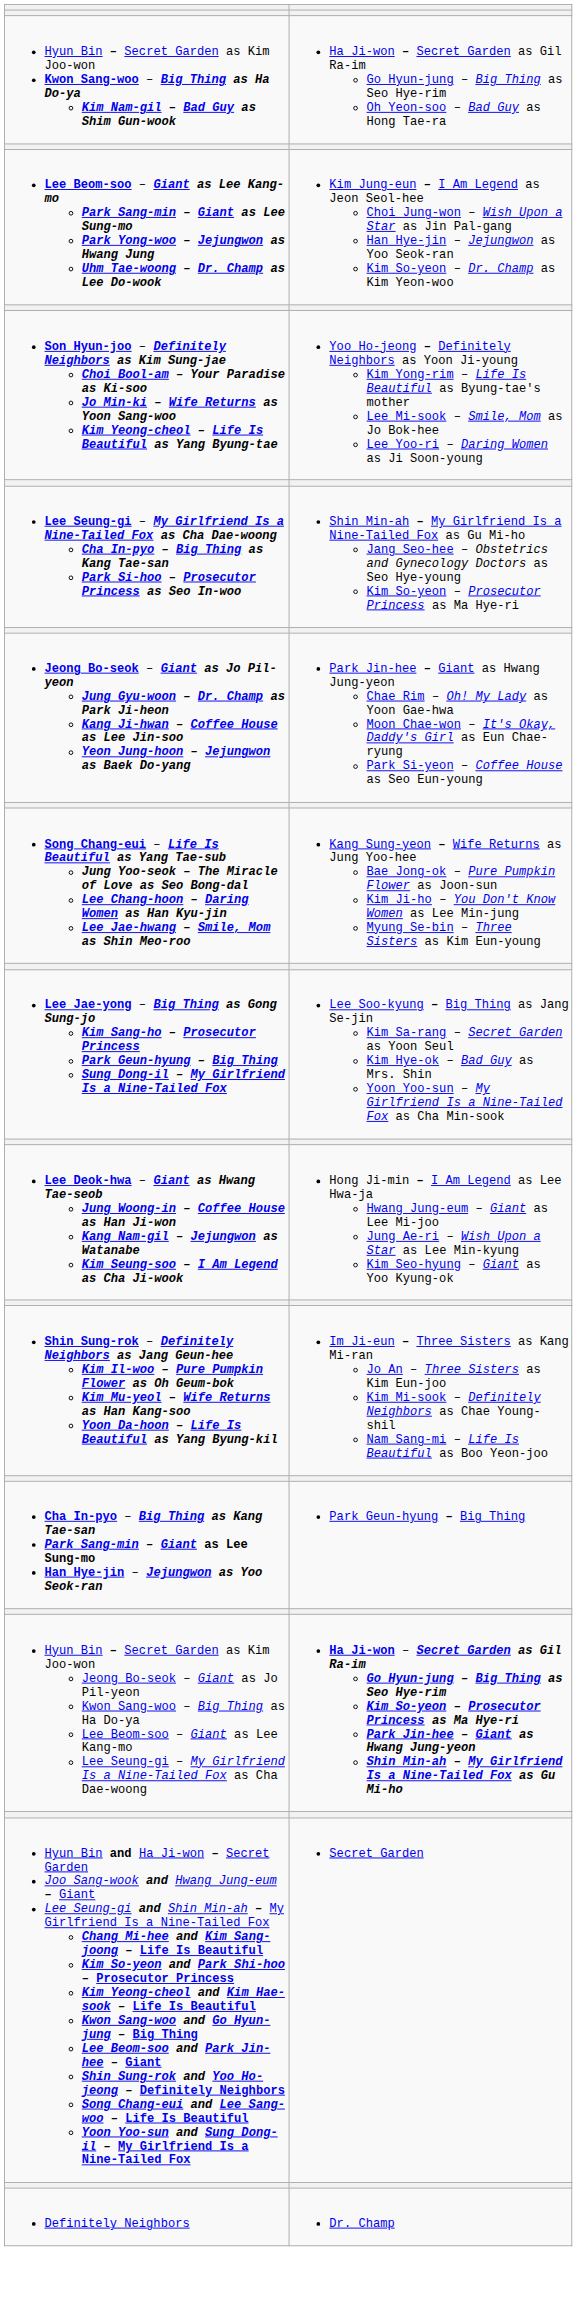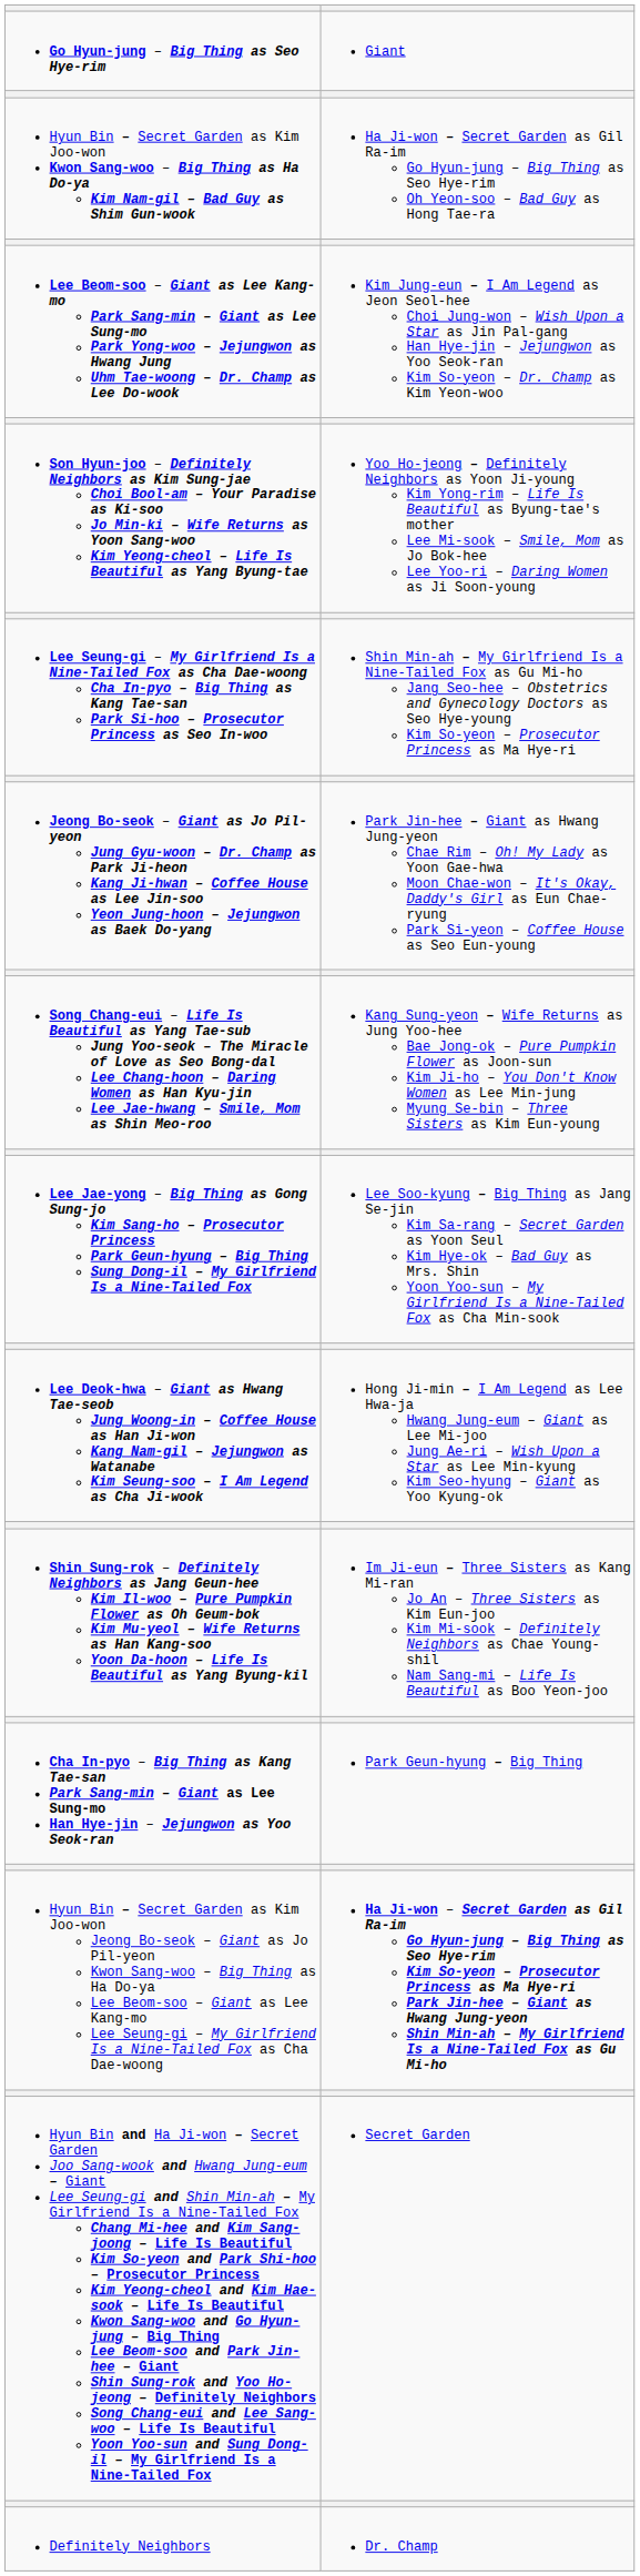+ row: Go Hyun-jung – Big Thing as Seo Hye-rim | Giant
